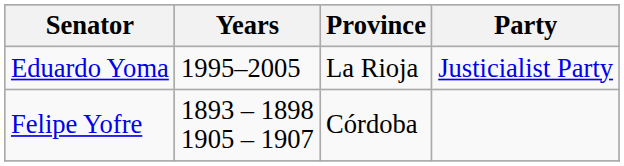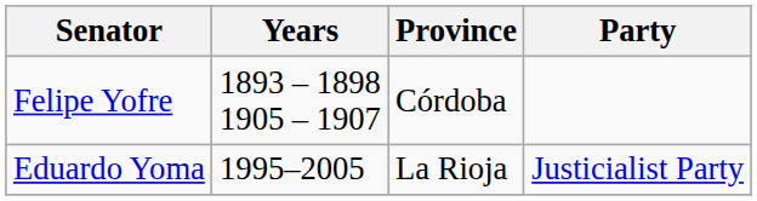rows swapped: Felipe Yofre <-> Eduardo Yoma
